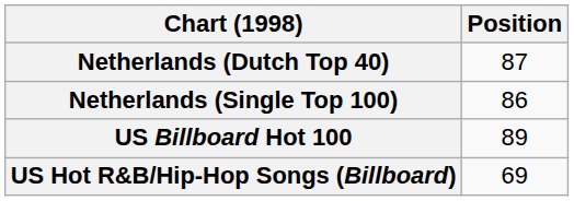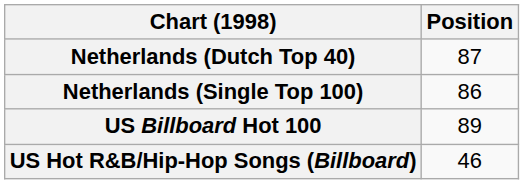US Hot R&B/Hip-Hop Songs (Billboard) | Position: 69 -> 46
